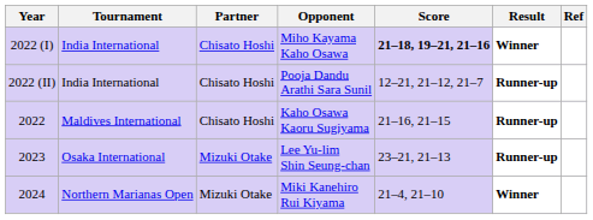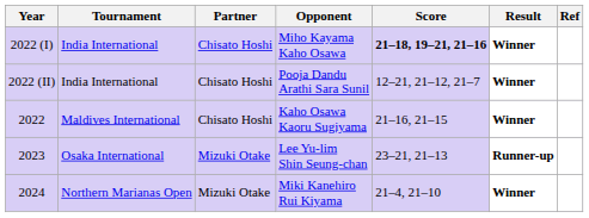Pooja Dandu Arathi Sara Sunil | Result: Runner-up -> Winner
Kaho Osawa Kaoru Sugiyama | Result: Runner-up -> Winner
